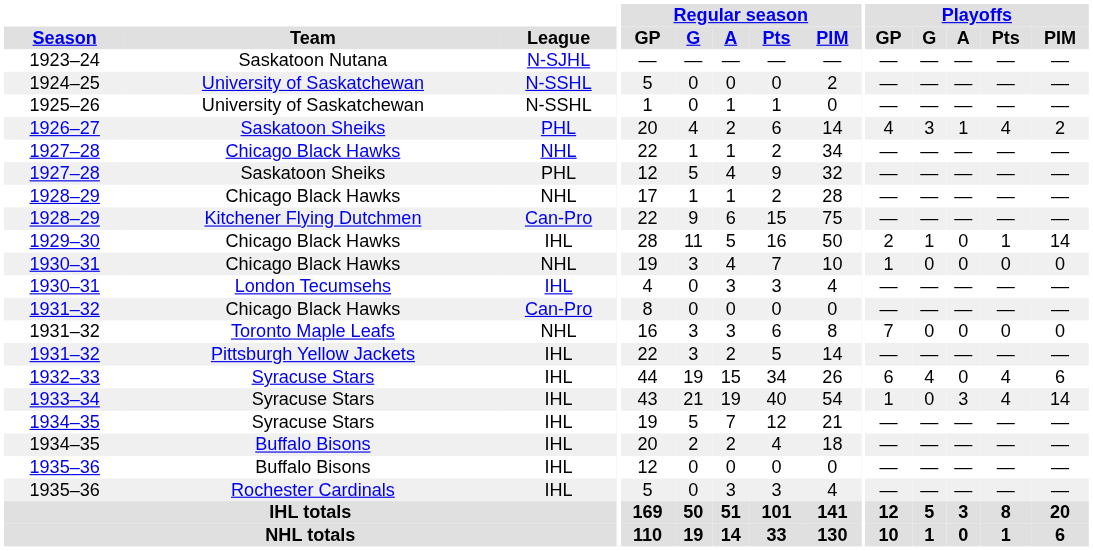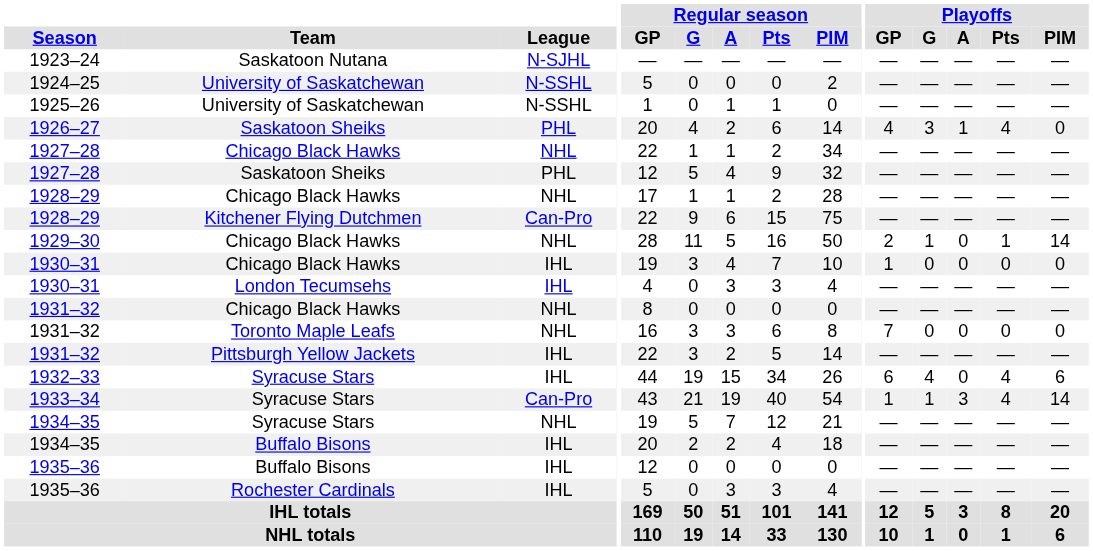1926–27 | Playoffs / PIM: 2 -> 0
1929–30 | League: IHL -> NHL
1930–31 / Chicago Black Hawks | League: NHL -> IHL
1931–32 / Chicago Black Hawks | League: Can-Pro -> NHL
1933–34 | League: IHL -> Can-Pro
1933–34 | Playoffs / G: 0 -> 1
1934–35 / Syracuse Stars | League: IHL -> NHL
